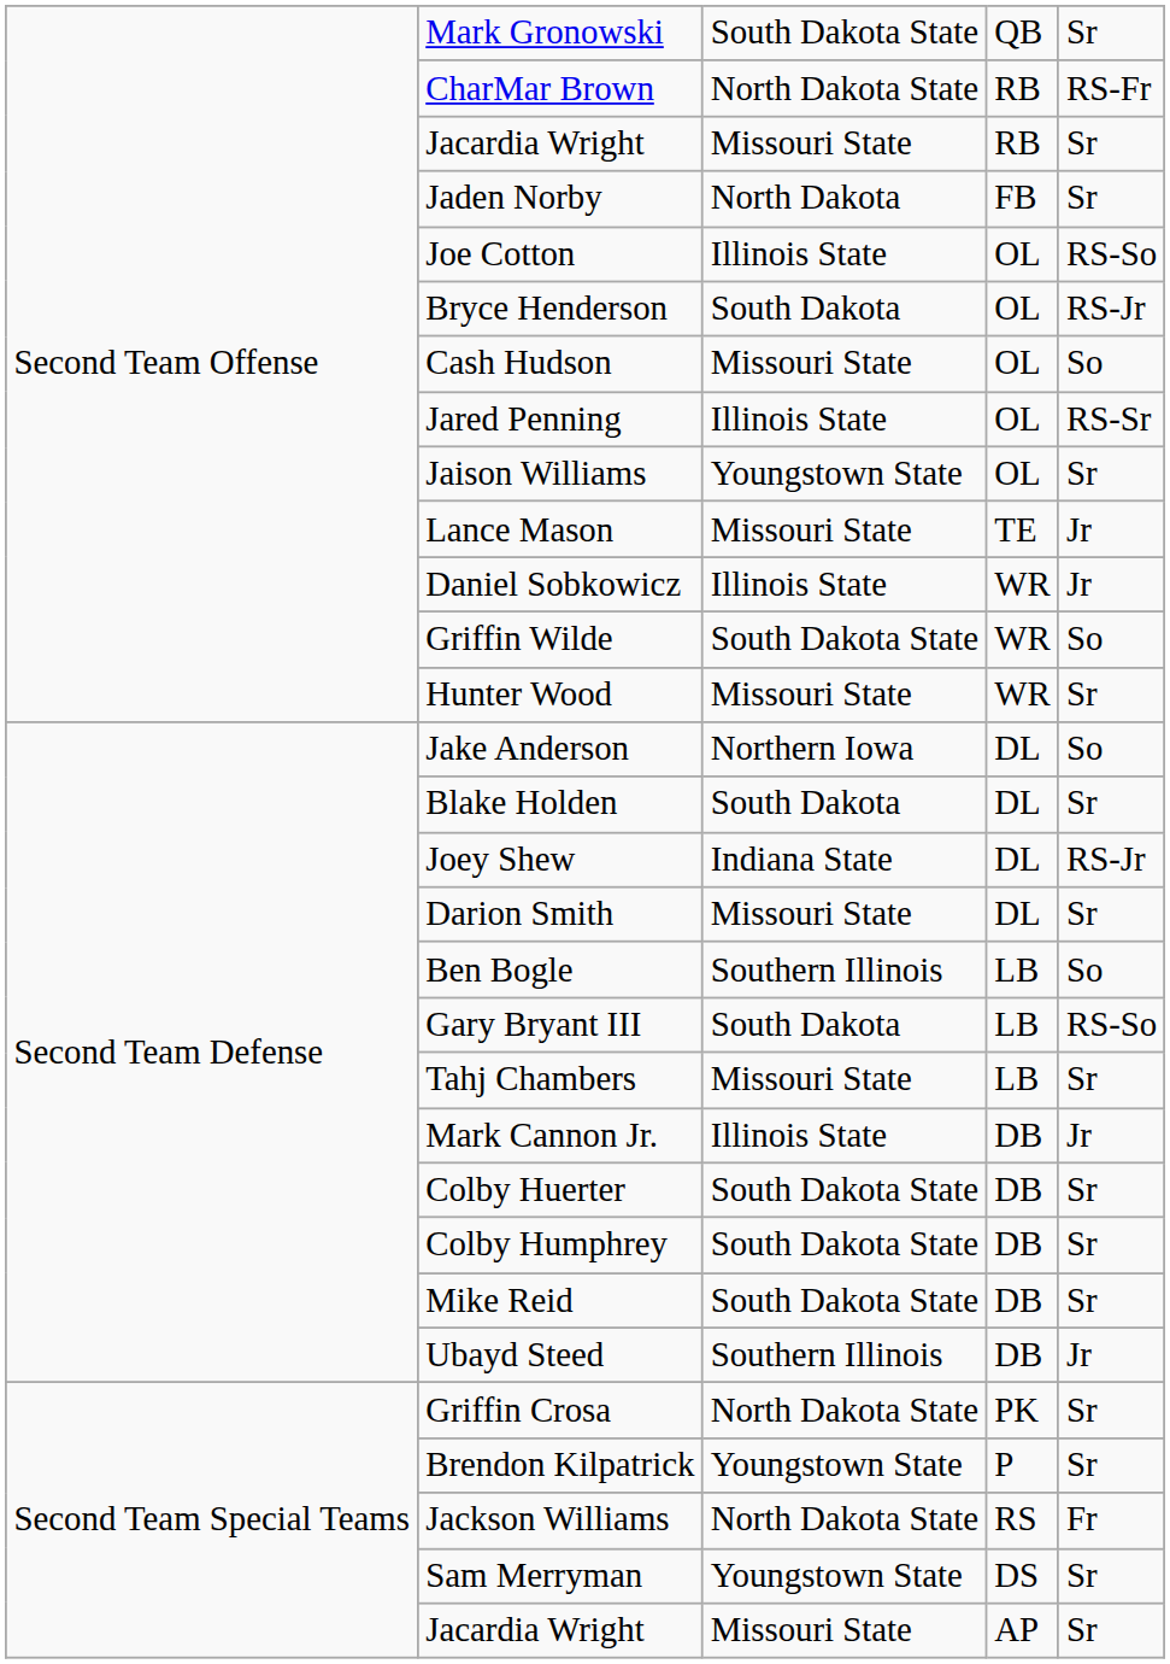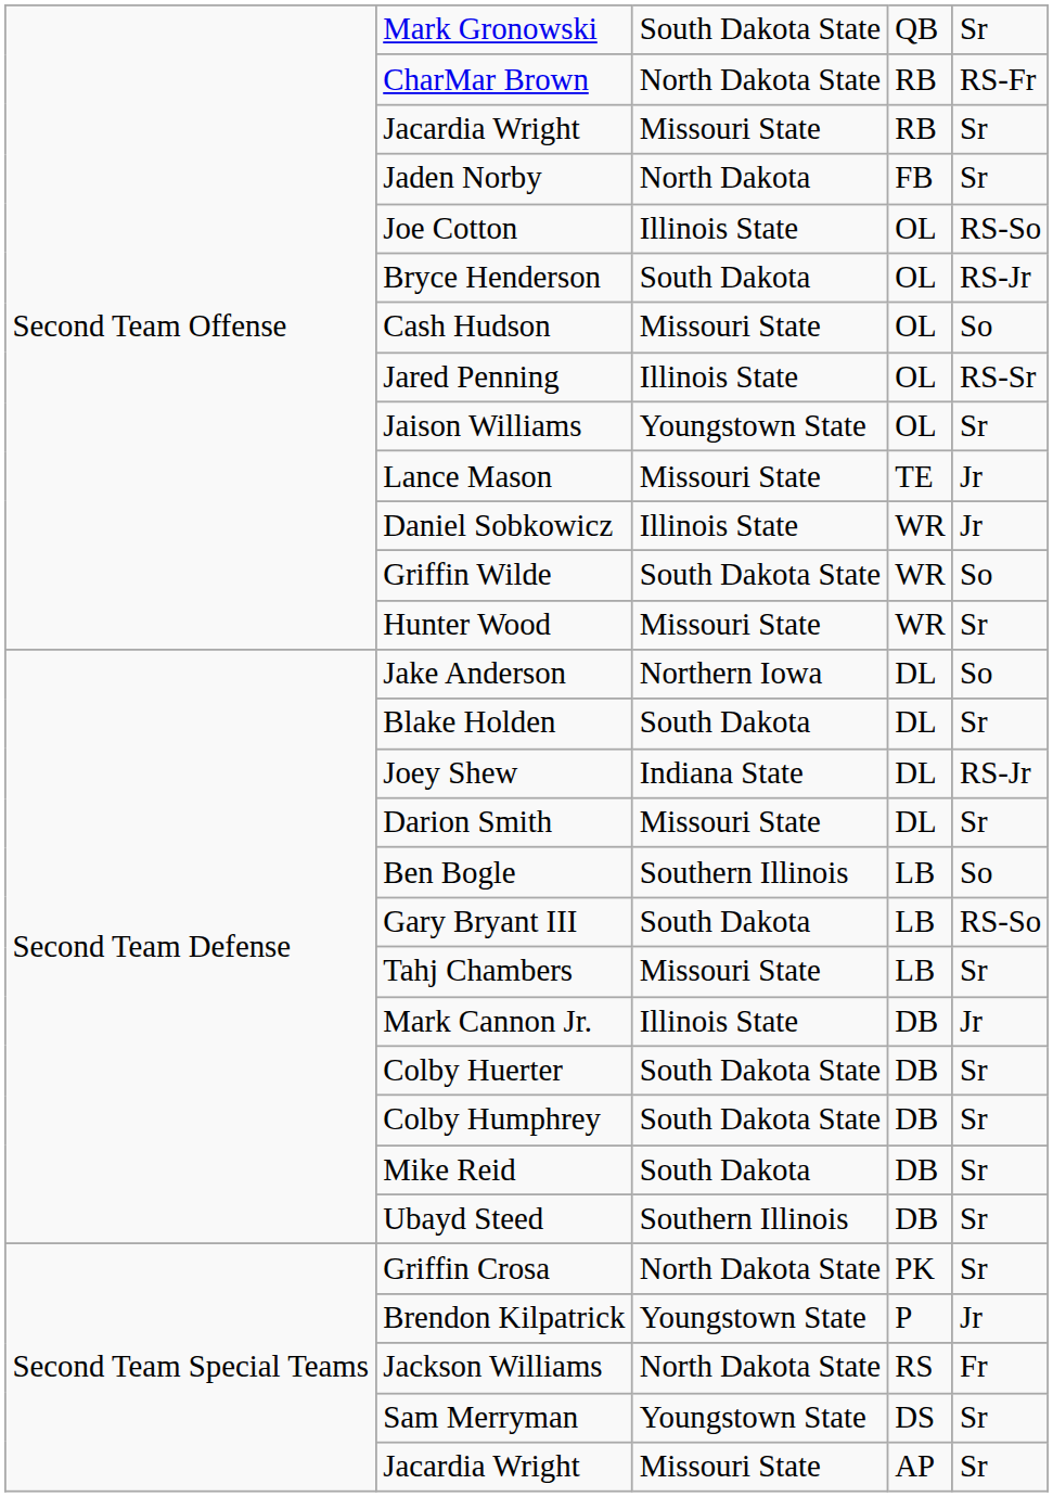Mike Reid | column 3: South Dakota State -> South Dakota
Ubayd Steed | column 5: Jr -> Sr
Brendon Kilpatrick | column 5: Sr -> Jr
